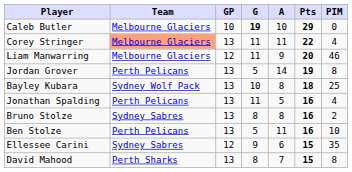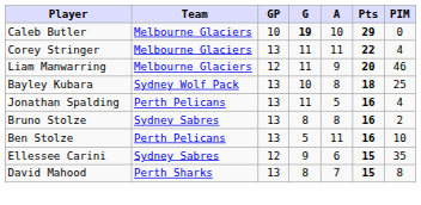Corey Stringer | Team: lightsalmon background -> no background
- row: Jordan Grover | Perth Pelicans | 13 | 5 | 14 | 19 | 8
